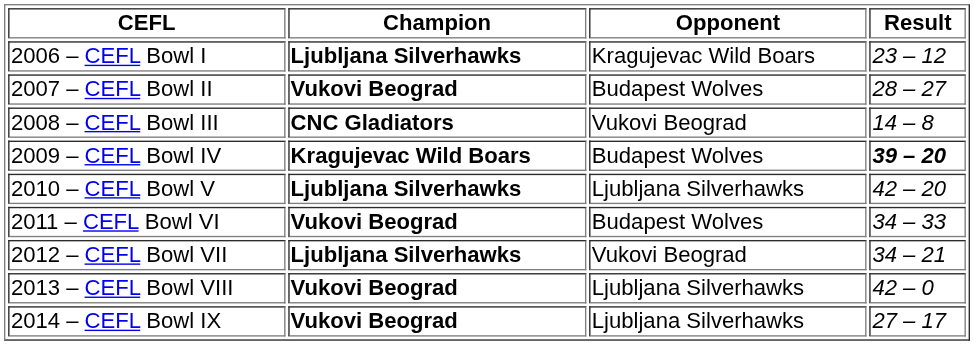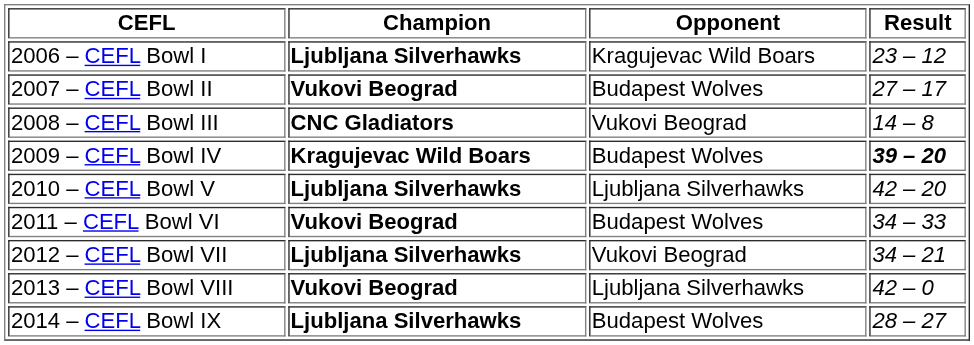2007 – CEFL Bowl II | Result: 28 – 27 -> 27 – 17
2014 – CEFL Bowl IX | Champion: Vukovi Beograd -> Ljubljana Silverhawks
2014 – CEFL Bowl IX | Opponent: Ljubljana Silverhawks -> Budapest Wolves
2014 – CEFL Bowl IX | Result: 27 – 17 -> 28 – 27
